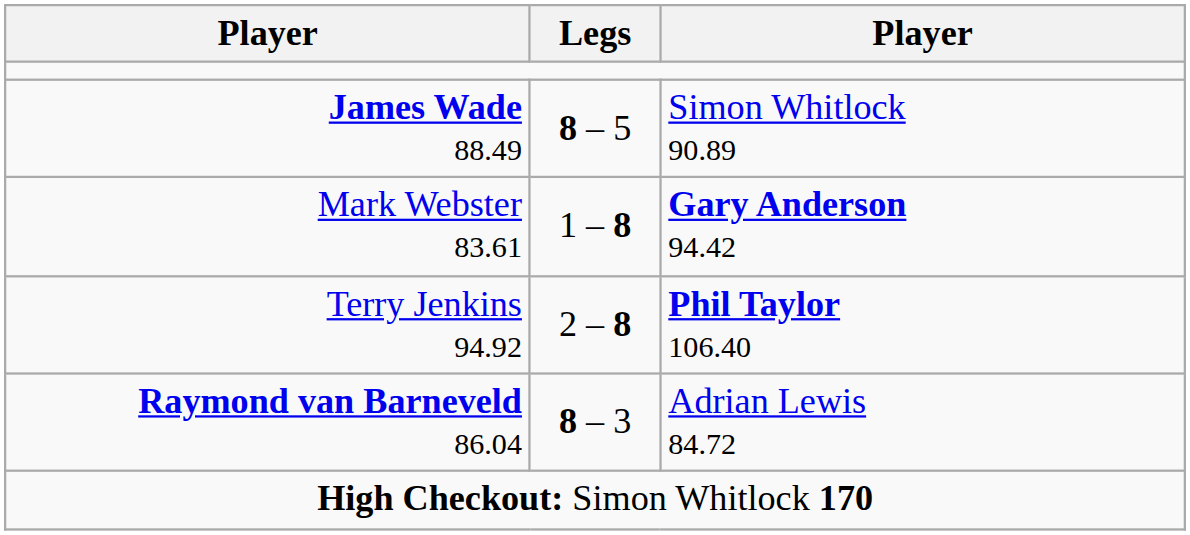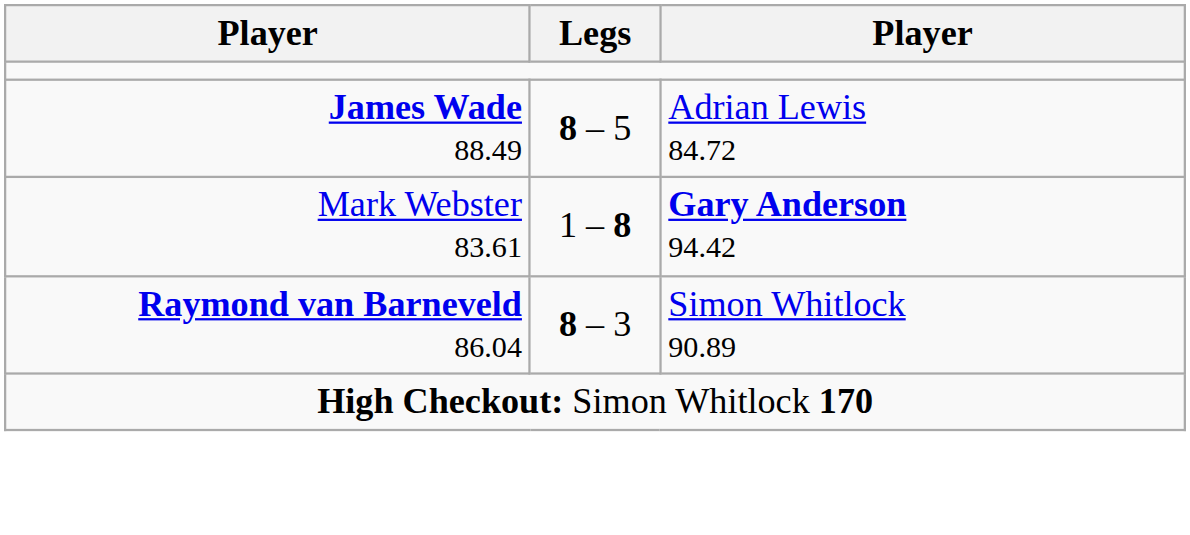James Wade 88.49 | column 3: Simon Whitlock 90.89 -> Adrian Lewis 84.72
- row: Terry Jenkins 94.92 | 2 – 8 | Phil Taylor 106.40
Raymond van Barneveld 86.04 | column 3: Adrian Lewis 84.72 -> Simon Whitlock 90.89
